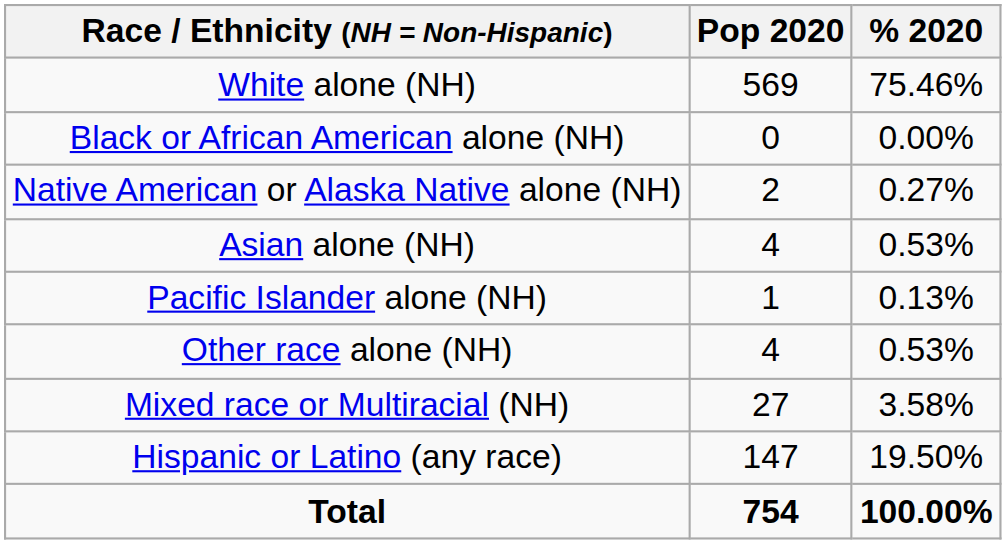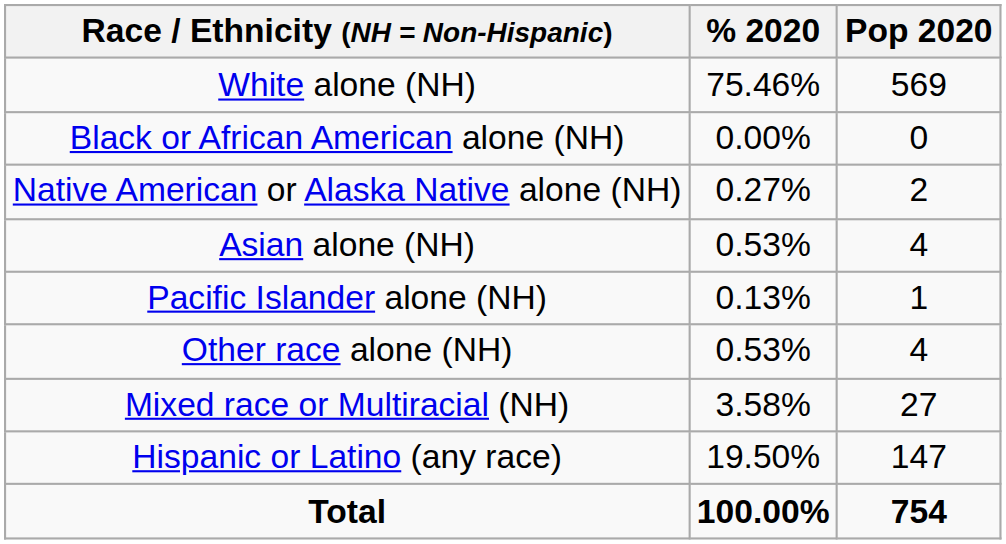columns swapped: Pop 2020 <-> % 2020
